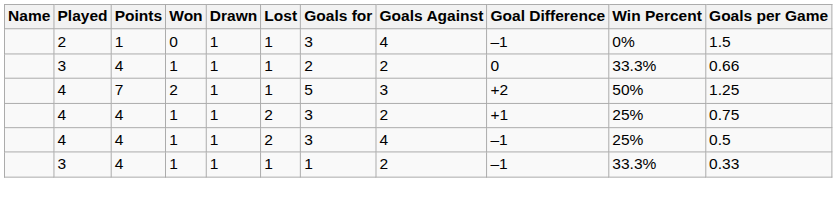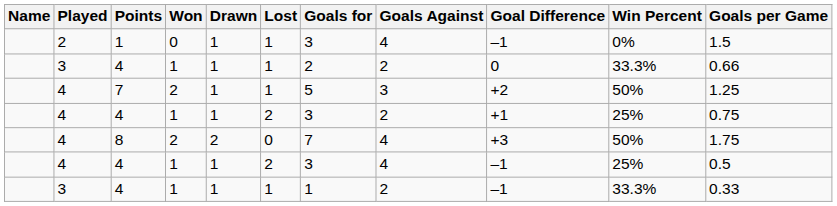+ row: 4 | 8 | 2 | 2 | 0 | 7 | 4 | +3 | 50% | 1.75
